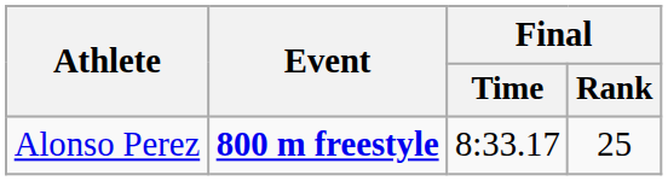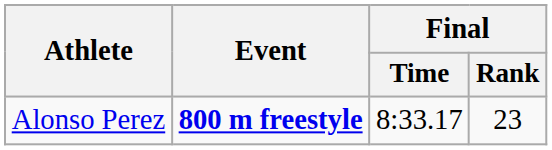Alonso Perez | Final / Rank: 25 -> 23
